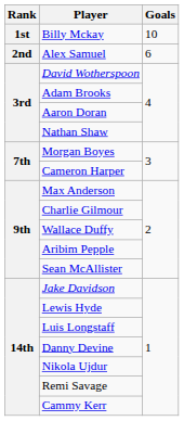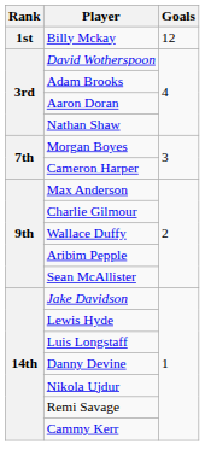Billy Mckay | Goals: 10 -> 12
- row: 2nd | Alex Samuel | 6
